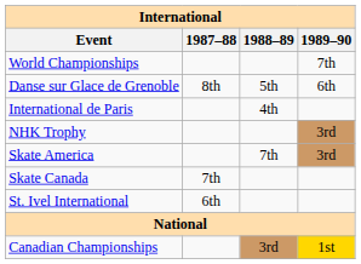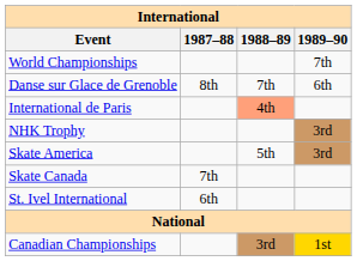Danse sur Glace de Grenoble | 1988–89: 5th -> 7th
International de Paris | 1988–89: no background -> lightsalmon background
Skate America | 1988–89: 7th -> 5th
